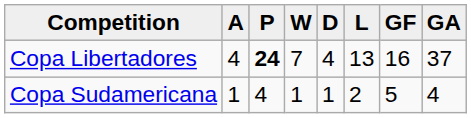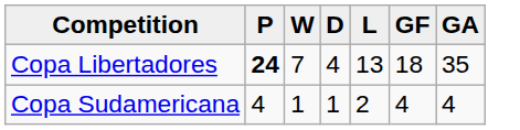- column: A | 4 | 1
Copa Libertadores | GF: 16 -> 18
Copa Libertadores | GA: 37 -> 35
Copa Sudamericana | GF: 5 -> 4
